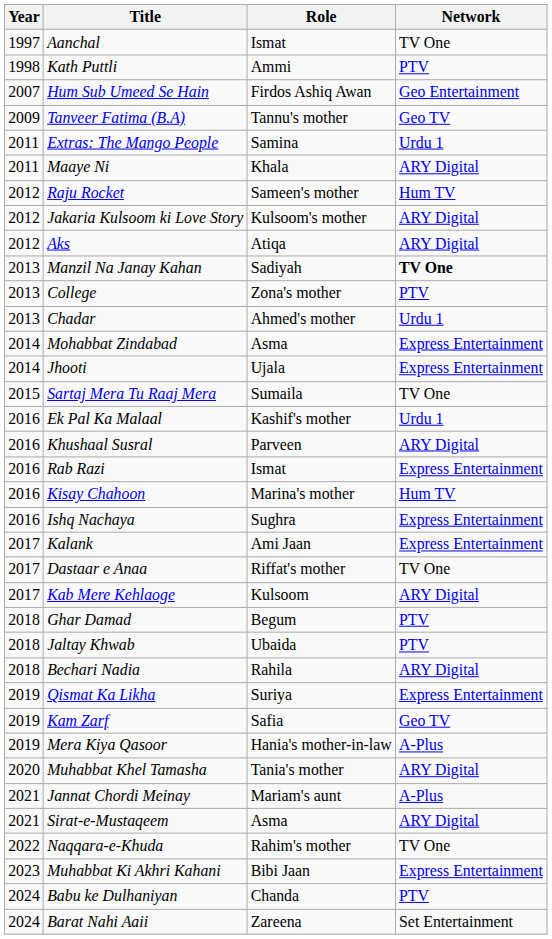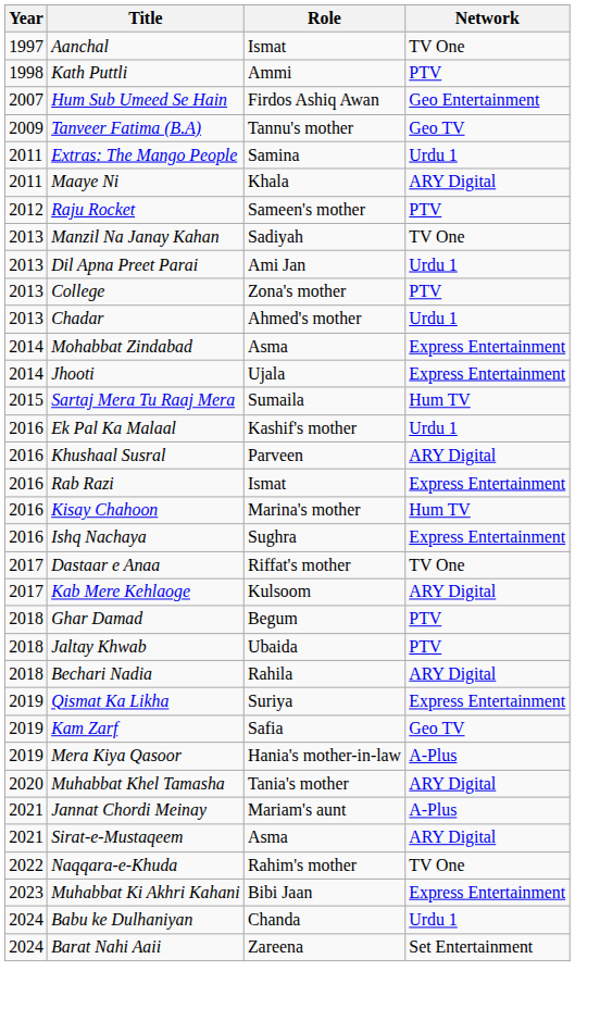Raju Rocket | Network: Hum TV -> PTV
- row: 2012 | Jakaria Kulsoom ki Love Story | Kulsoom's mother | ARY Digital
- row: 2012 | Aks | Atiqa | ARY Digital
Manzil Na Janay Kahan | Network: bold -> normal
+ row: 2013 | Dil Apna Preet Parai | Ami Jan | Urdu 1
Sartaj Mera Tu Raaj Mera | Network: TV One -> Hum TV
- row: 2017 | Kalank | Ami Jaan | Express Entertainment
Babu ke Dulhaniyan | Network: PTV -> Urdu 1
